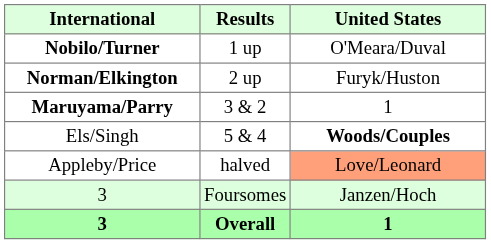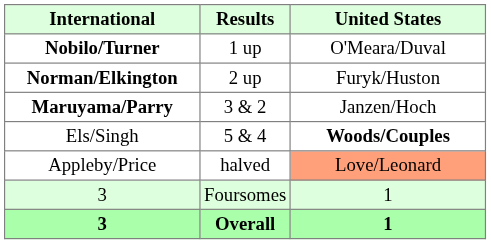Maruyama/Parry | United States: 1 -> Janzen/Hoch
3 / Foursomes | United States: Janzen/Hoch -> 1
